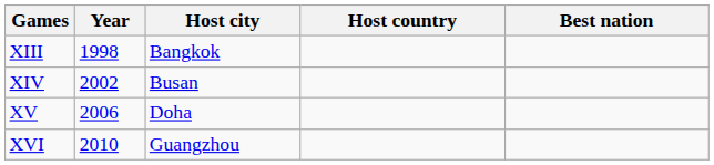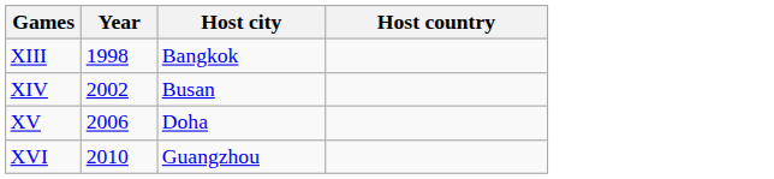- column: Best nation
